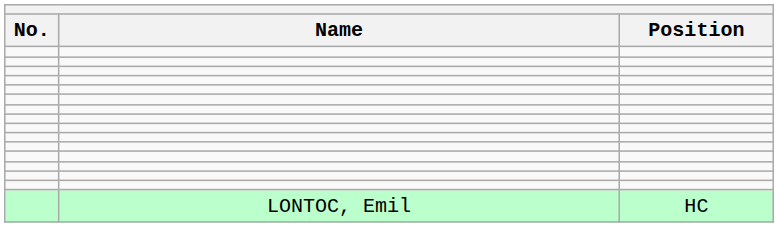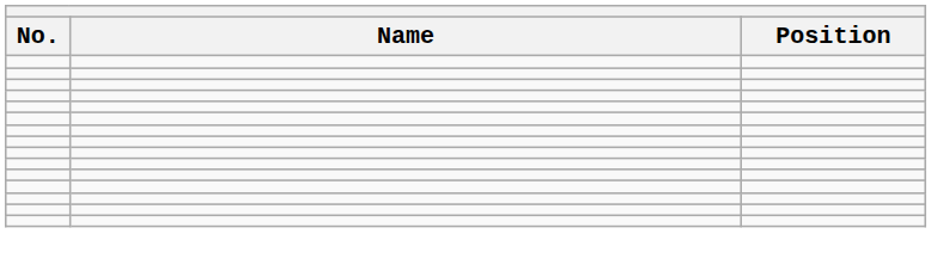- row: LONTOC, Emil | HC
